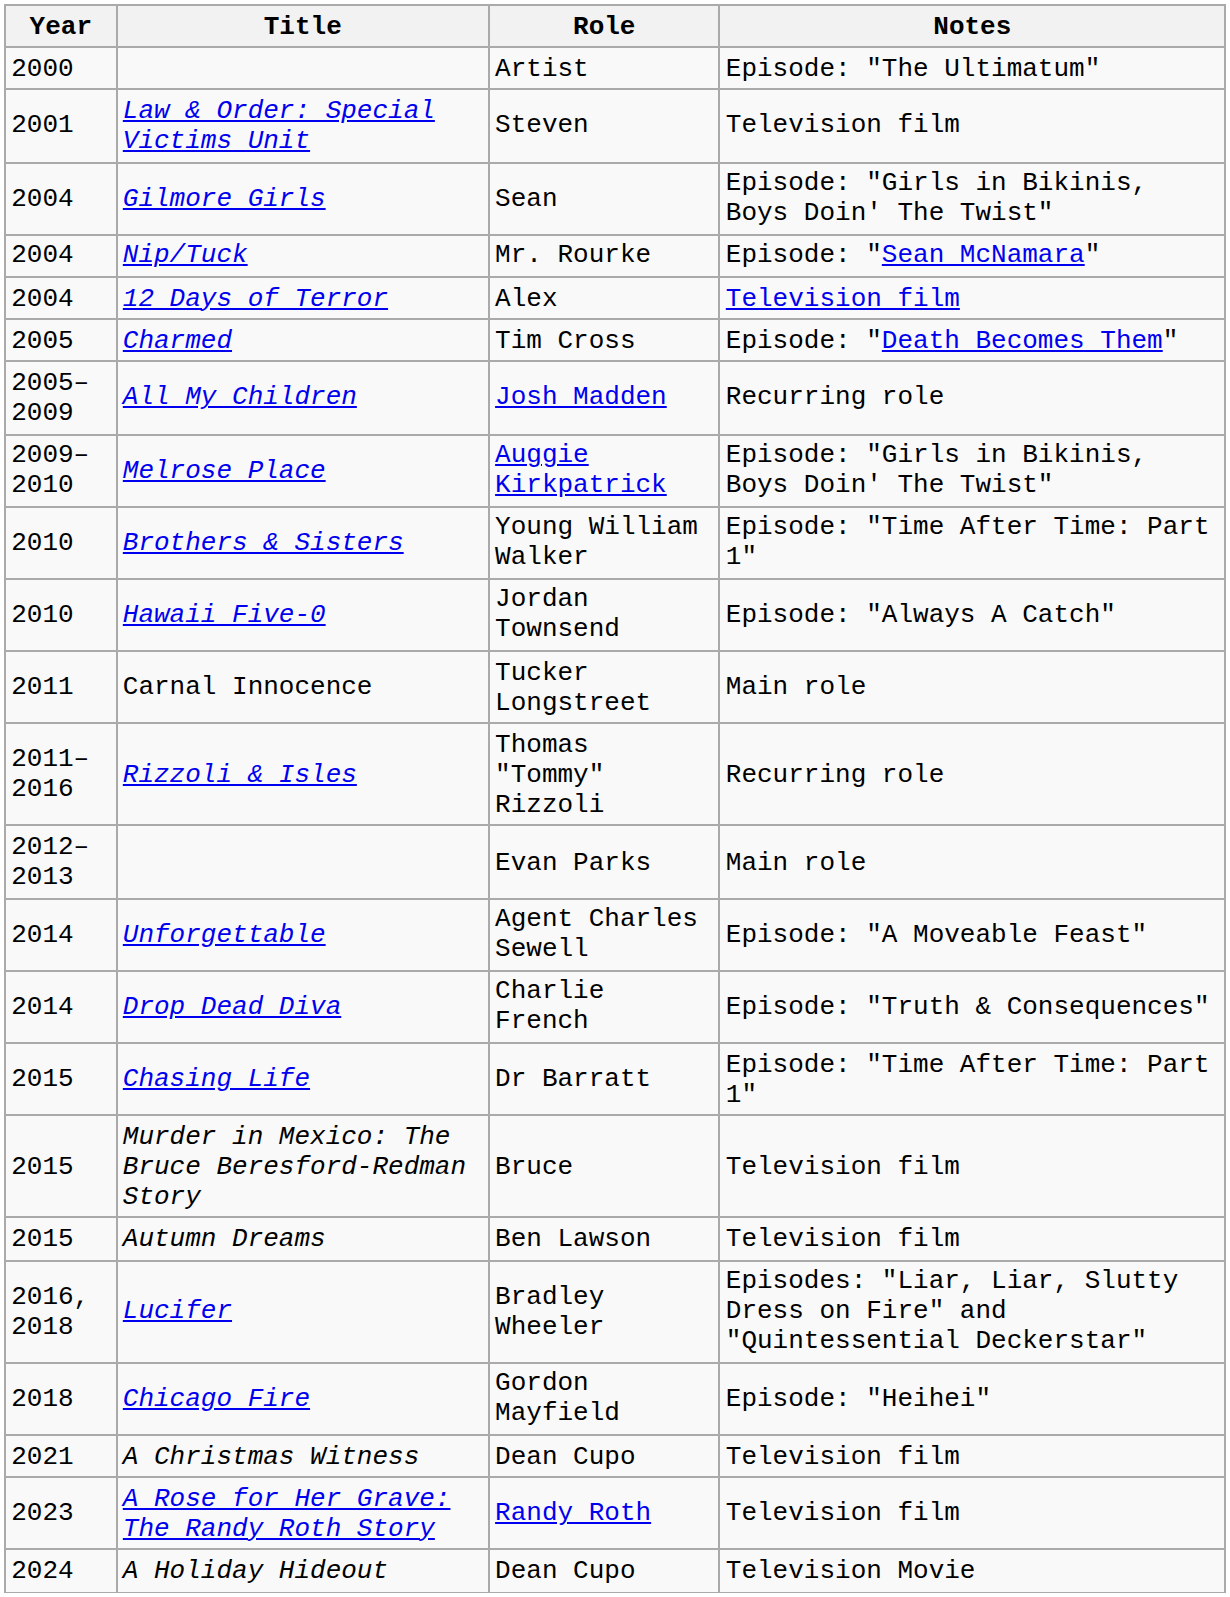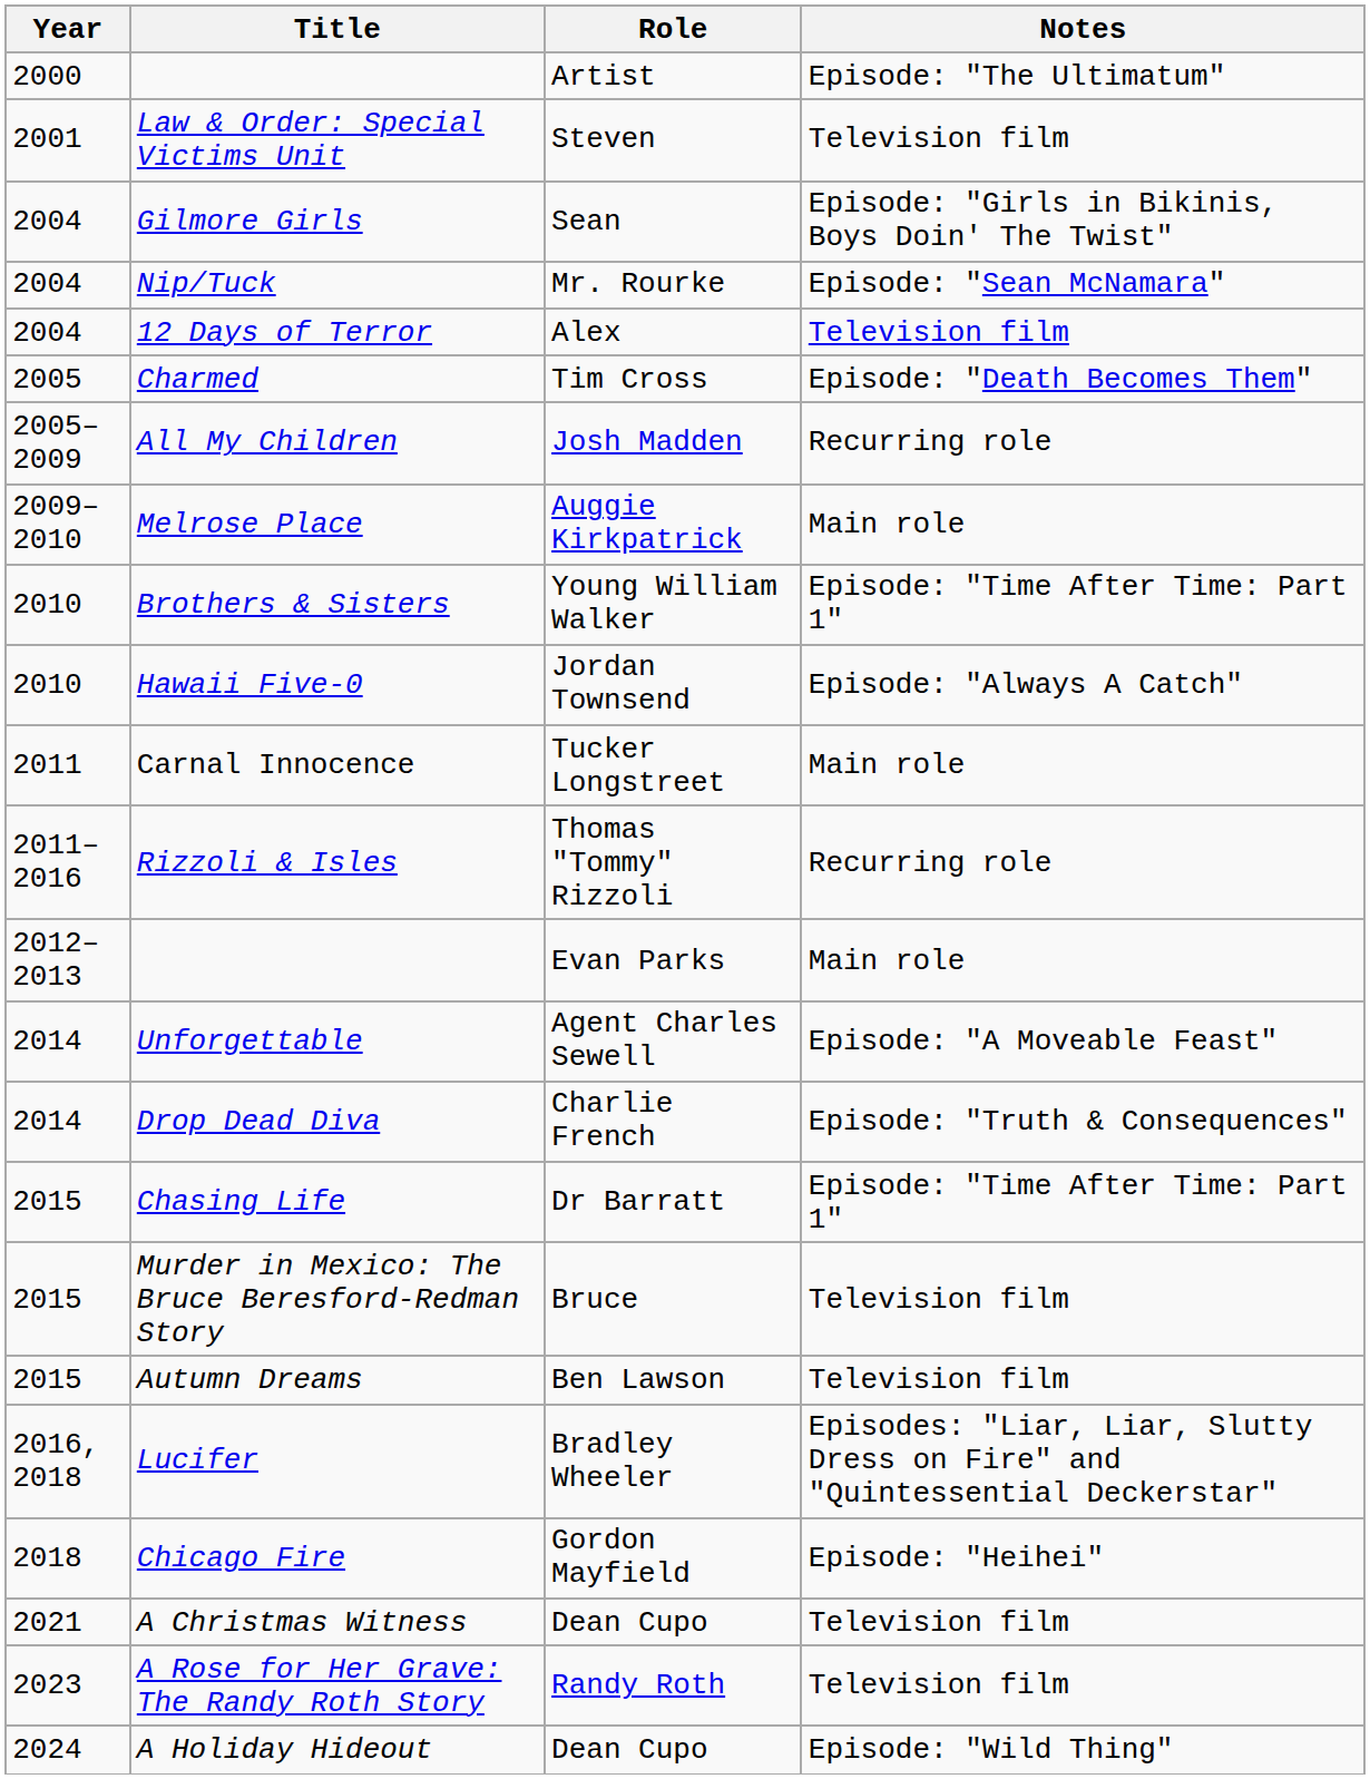Melrose Place | Notes: Episode: "Girls in Bikinis, Boys Doin' The Twist" -> Main role
A Holiday Hideout | Notes: Television Movie -> Episode: "Wild Thing"
